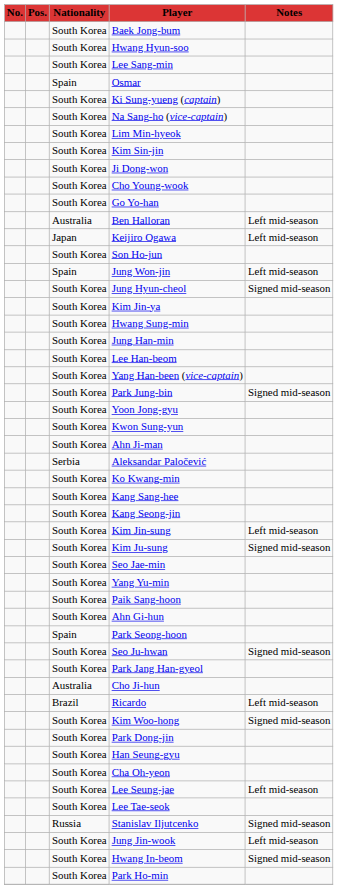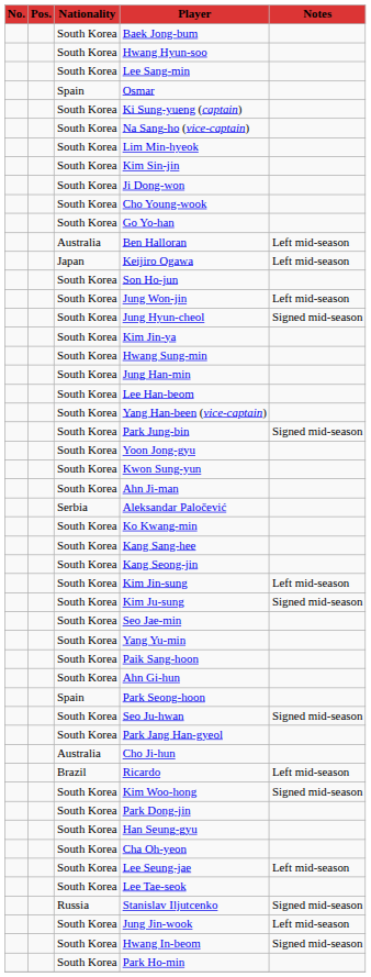Jung Won-jin | Nationality: Spain -> South Korea
